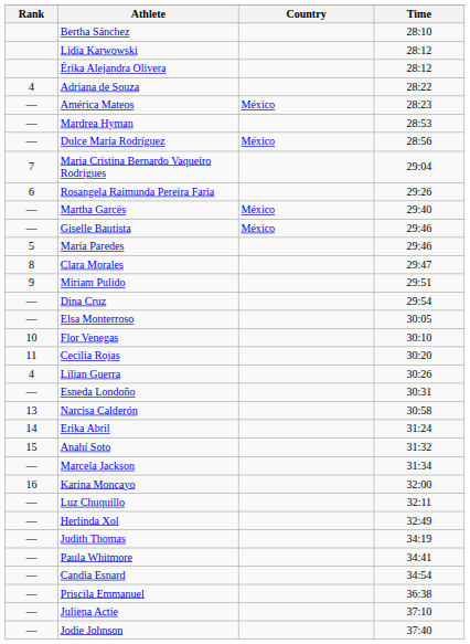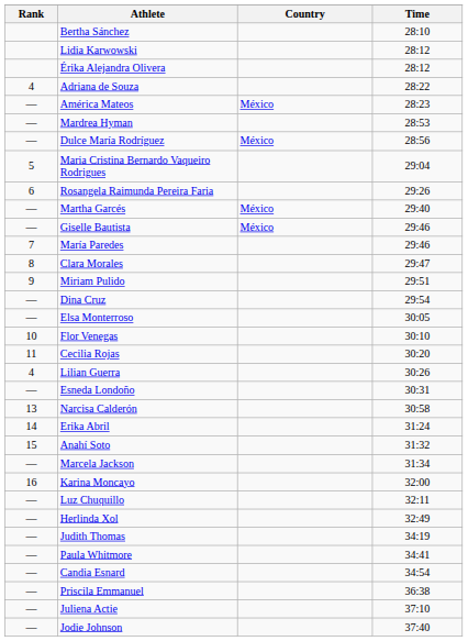Maria Cristina Bernardo Vaqueiro Rodrigues | Rank: 7 -> 5
María Paredes | Rank: 5 -> 7
